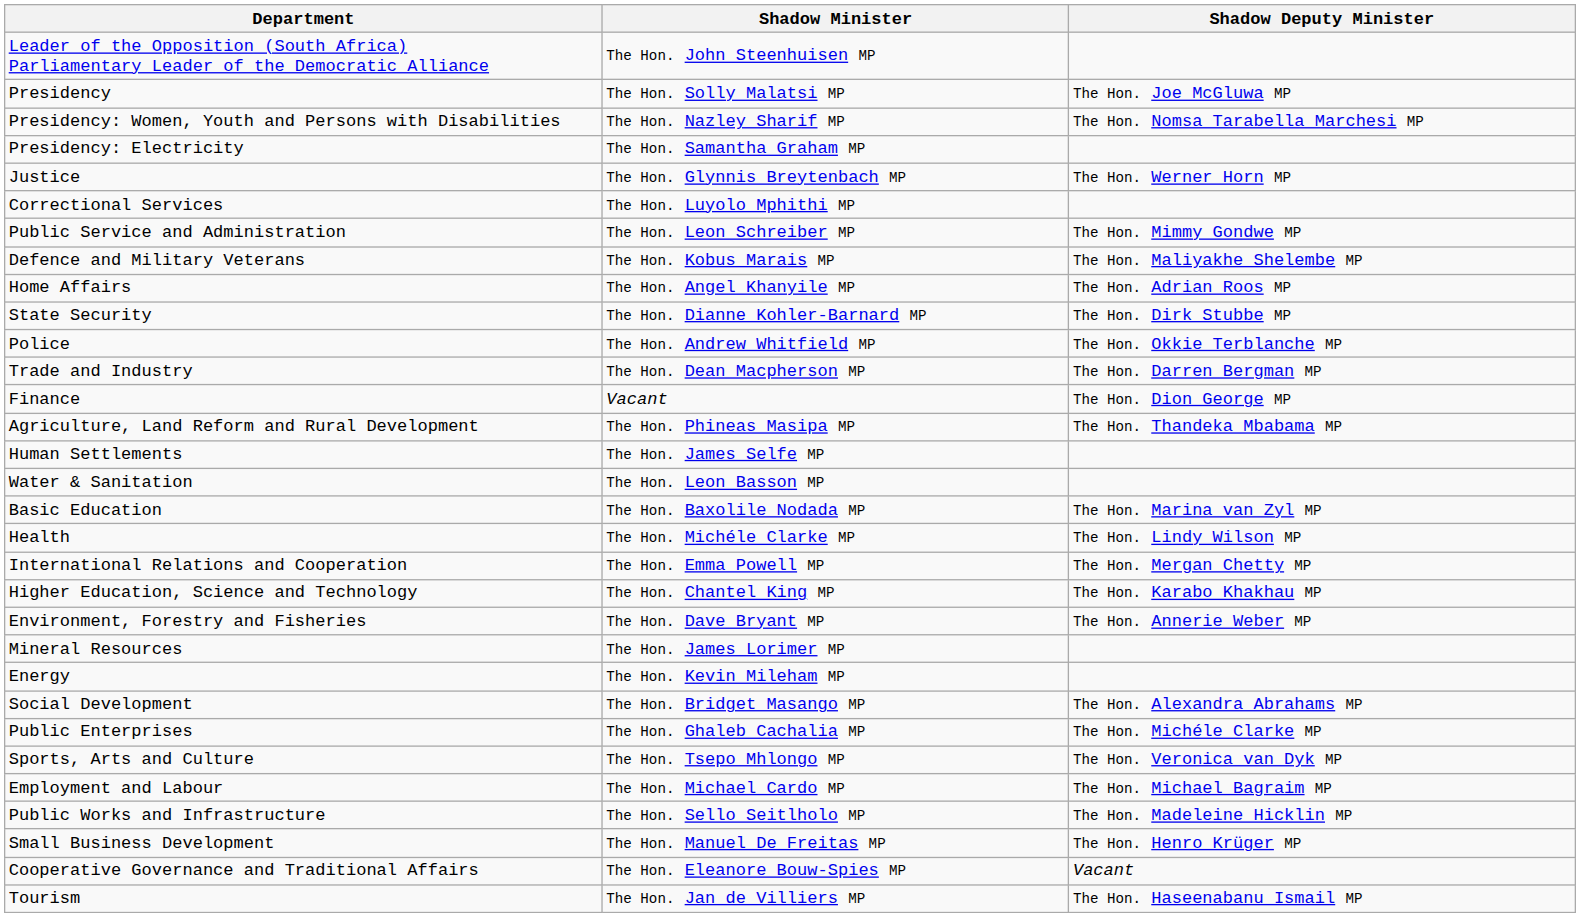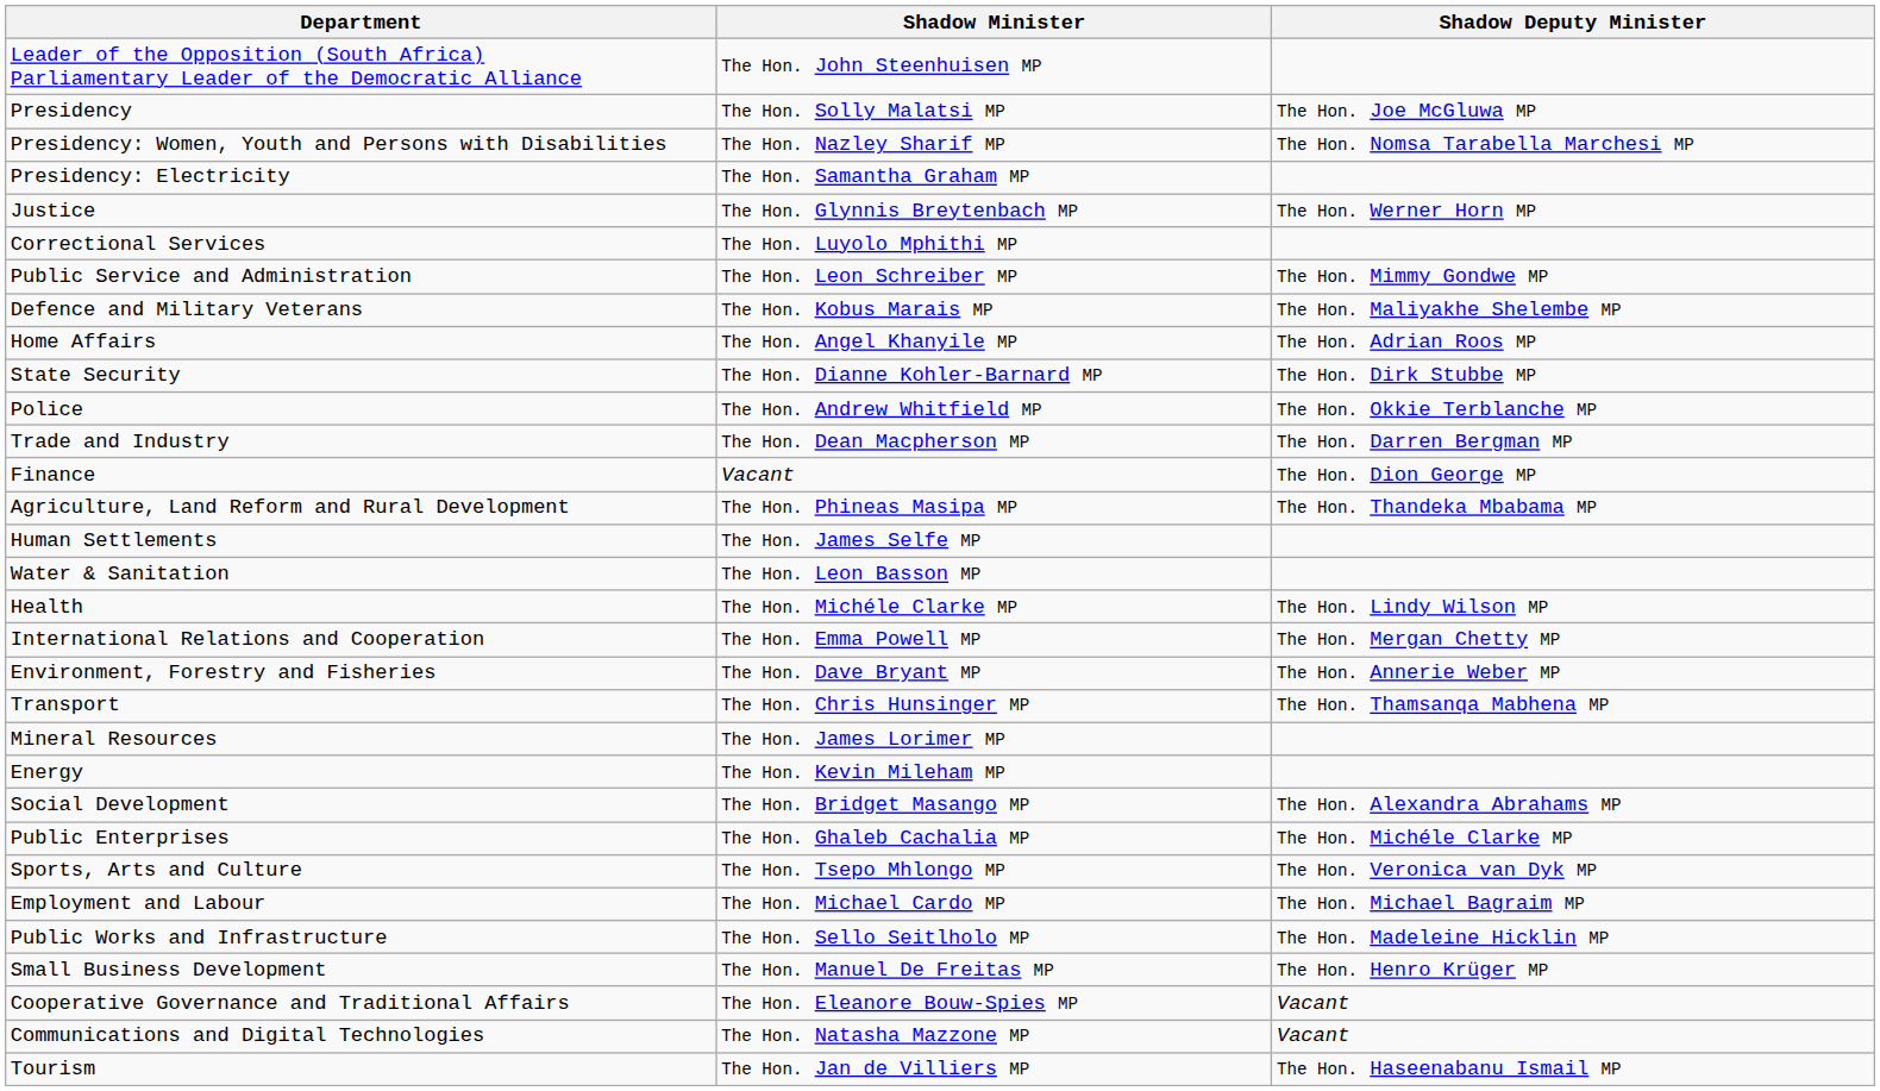- row: Basic Education | The Hon. Baxolile Nodada MP | The Hon. Marina van Zyl MP
- row: Higher Education, Science and Technology | The Hon. Chantel King MP | The Hon. Karabo Khakhau MP
+ row: Transport | The Hon. Chris Hunsinger MP | The Hon. Thamsanqa Mabhena MP
+ row: Communications and Digital Technologies | The Hon. Natasha Mazzone MP | Vacant
